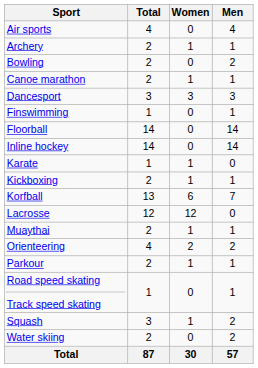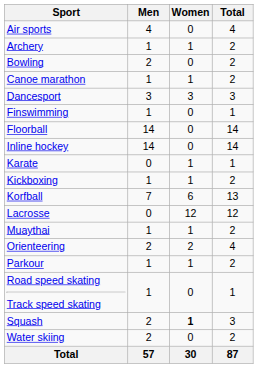columns swapped: Men <-> Total
Squash | Women: normal -> bold
